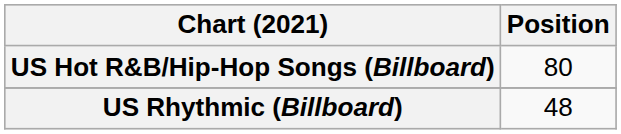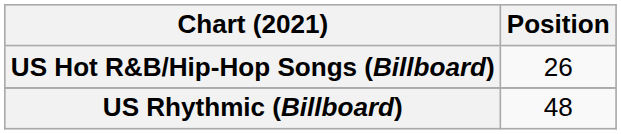US Hot R&B/Hip-Hop Songs (Billboard) | Position: 80 -> 26
